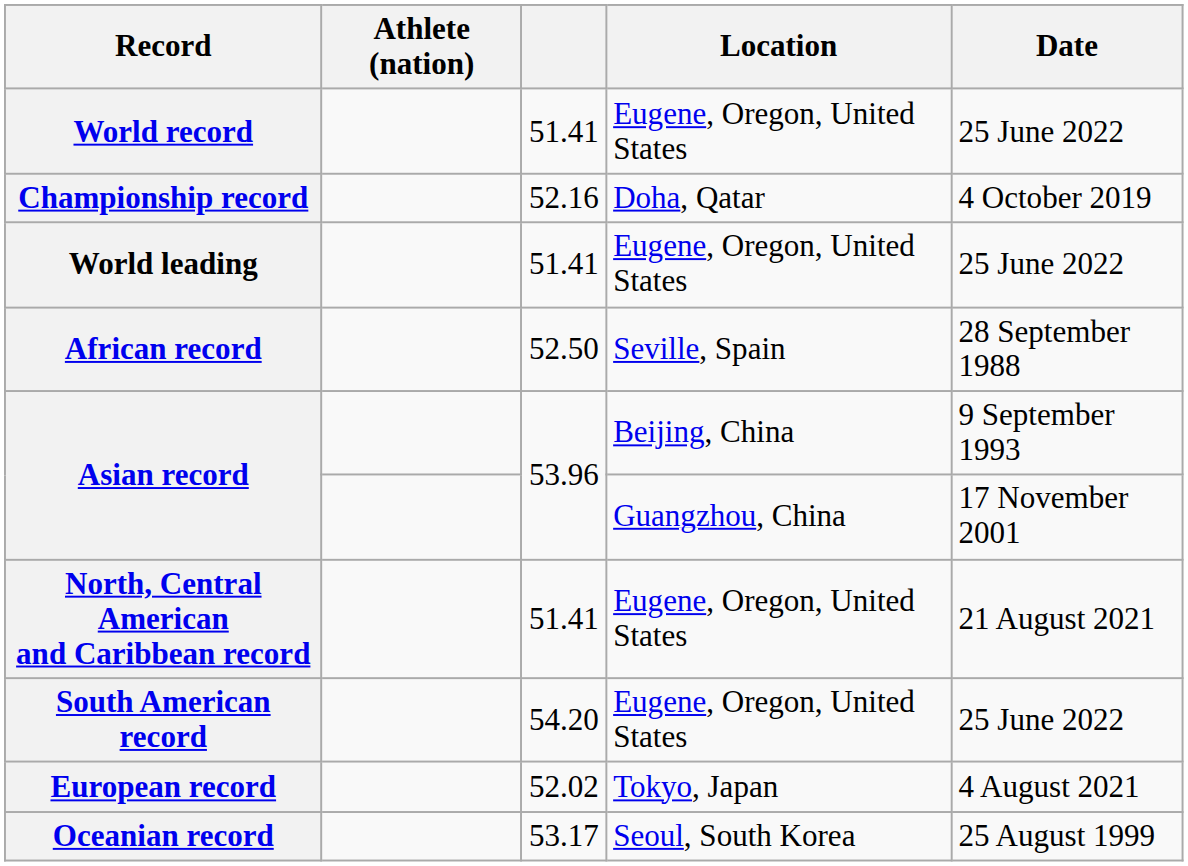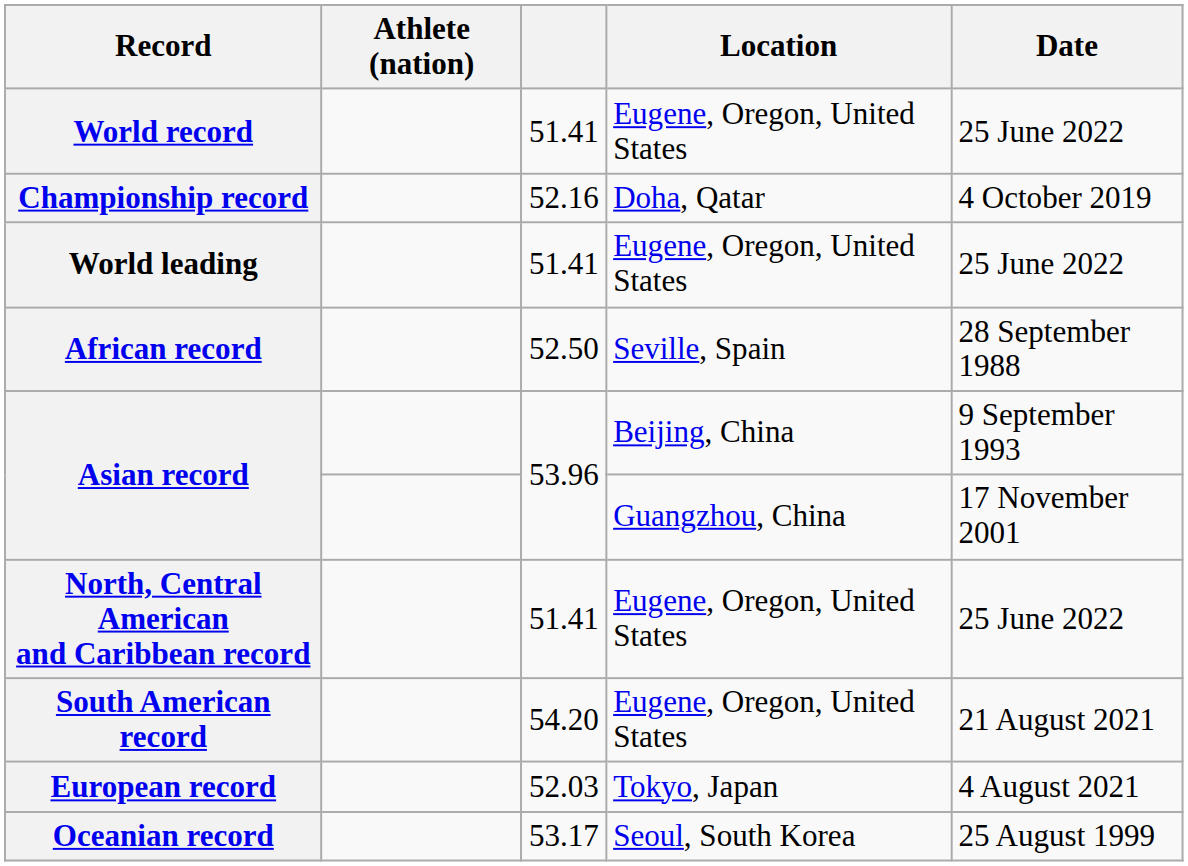North, Central American and Caribbean record | Date: 21 August 2021 -> 25 June 2022
South American record | Date: 25 June 2022 -> 21 August 2021
European record | column 3: 52.02 -> 52.03
